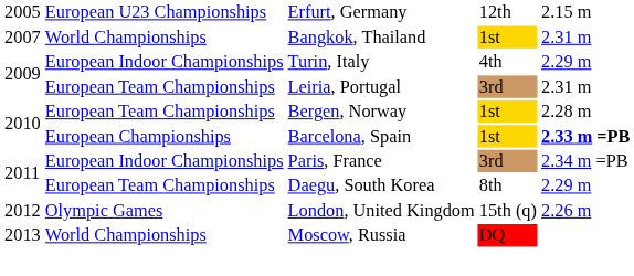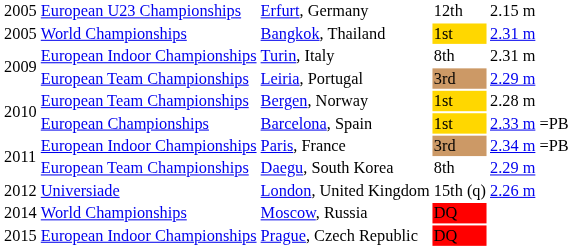Bangkok, Thailand | column 1: 2007 -> 2005
Turin, Italy | column 4: 4th -> 8th
Turin, Italy | column 5: 2.29 m -> 2.31 m
Leiria, Portugal | column 5: 2.31 m -> 2.29 m
Barcelona, Spain | column 5: bold -> normal
London, United Kingdom | column 2: Olympic Games -> Universiade
Moscow, Russia | column 1: 2013 -> 2014
+ row: 2015 | European Indoor Championships | Prague, Czech Republic | DQ
